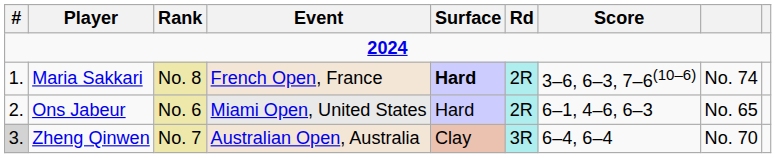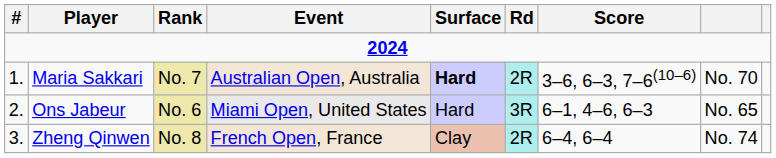Maria Sakkari | Rank: No. 8 -> No. 7
Maria Sakkari | Event: French Open, France -> Australian Open, Australia
Maria Sakkari | column 8: No. 74 -> No. 70
Ons Jabeur | Rd: 2R -> 3R
Zheng Qinwen | #: lightgrey background -> no background
Zheng Qinwen | Rank: No. 7 -> No. 8
Zheng Qinwen | Event: Australian Open, Australia -> French Open, France
Zheng Qinwen | Rd: 3R -> 2R
Zheng Qinwen | column 8: No. 70 -> No. 74
